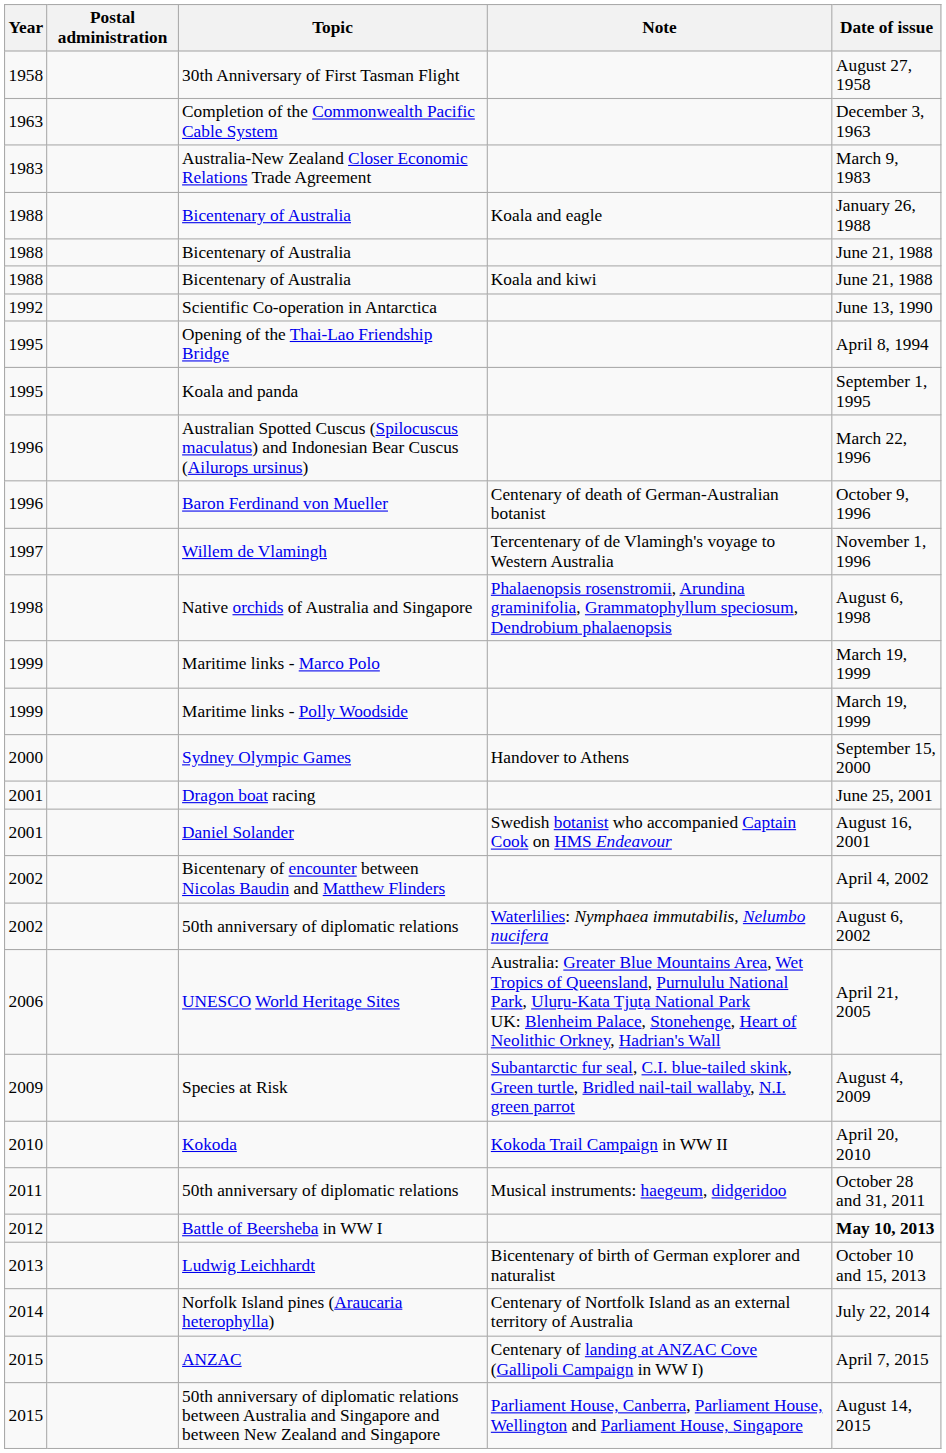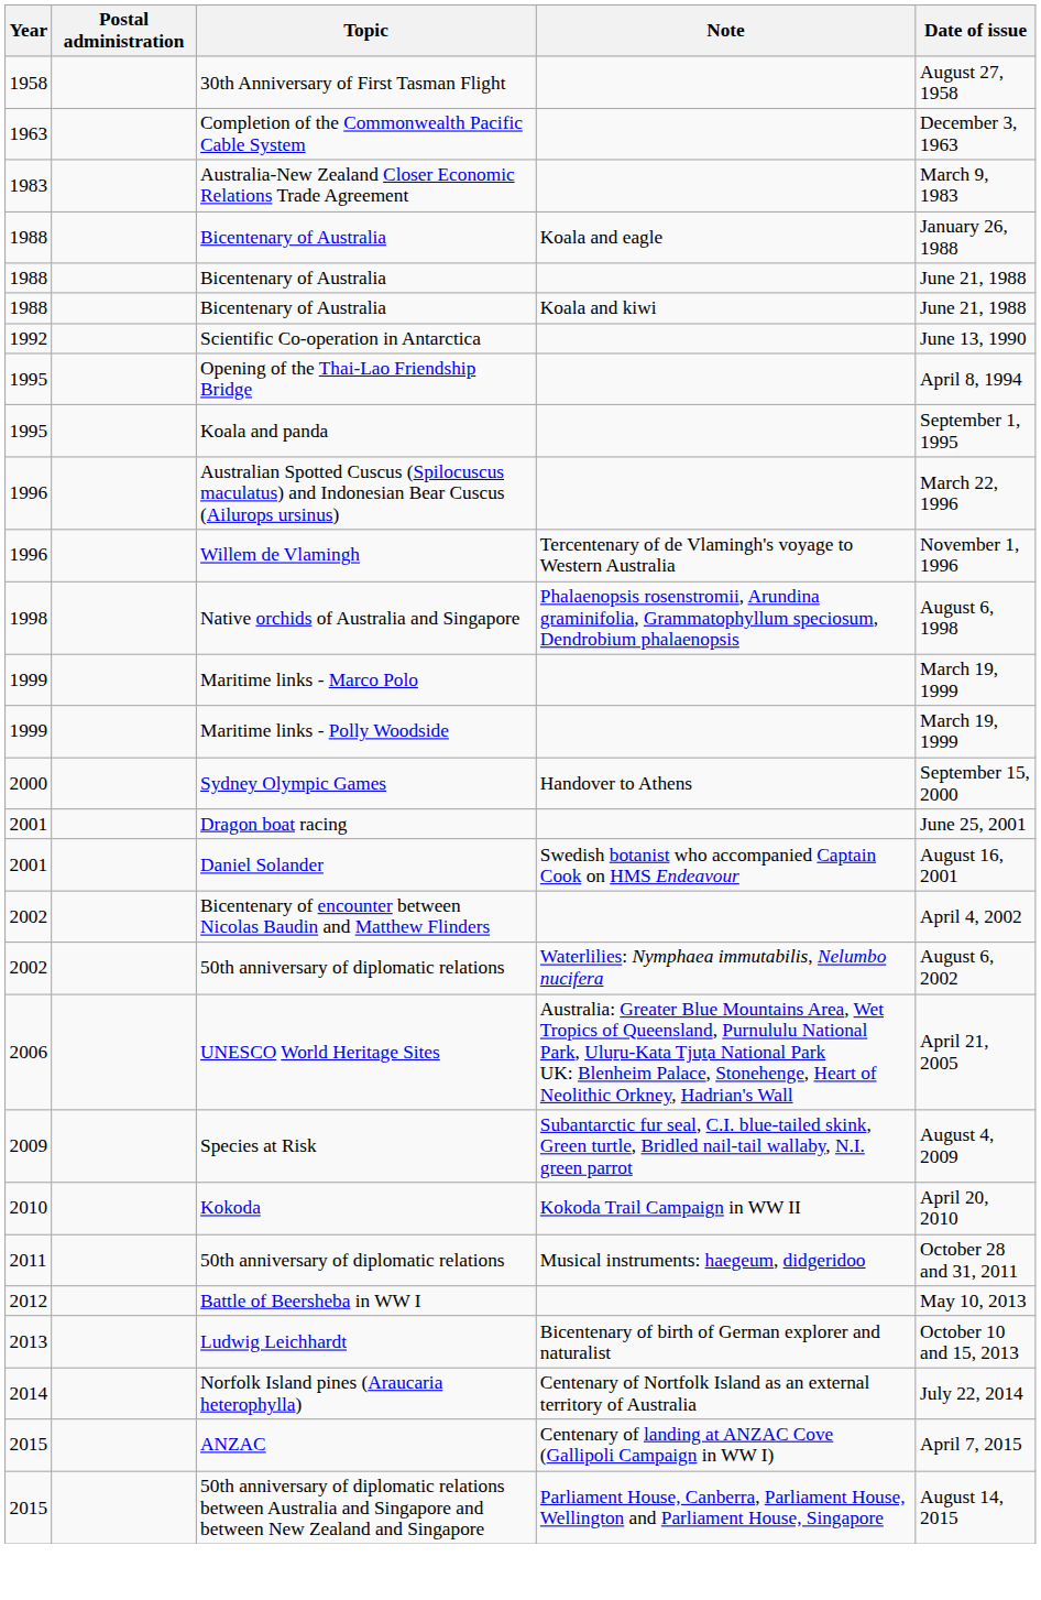- row: 1996 | Baron Ferdinand von Mueller | Centenary of death of German-Australian botanist | October 9, 1996
Willem de Vlamingh | Year: 1997 -> 1996
Battle of Beersheba in WW I | Date of issue: bold -> normal
